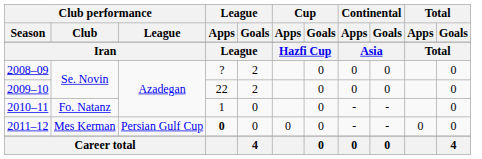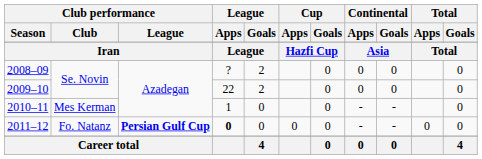2010–11 | Club performance / Club: Fo. Natanz -> Mes Kerman
2011–12 | Club performance / Club: Mes Kerman -> Fo. Natanz
2011–12 | Club performance / League: normal -> bold
